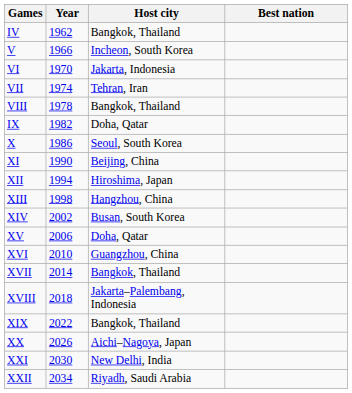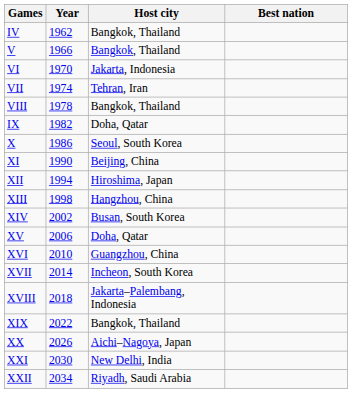V | Host city: Incheon, South Korea -> Bangkok, Thailand
XVII | Host city: Bangkok, Thailand -> Incheon, South Korea
